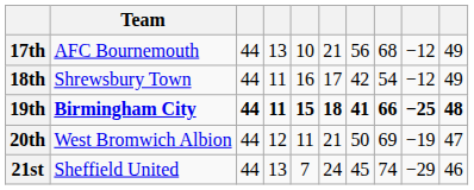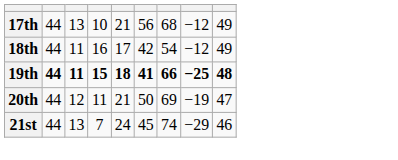- column: Team | AFC Bournemouth | Shrewsbury Town | Birmingham City | West Bromwich Albion | Sheffield United
